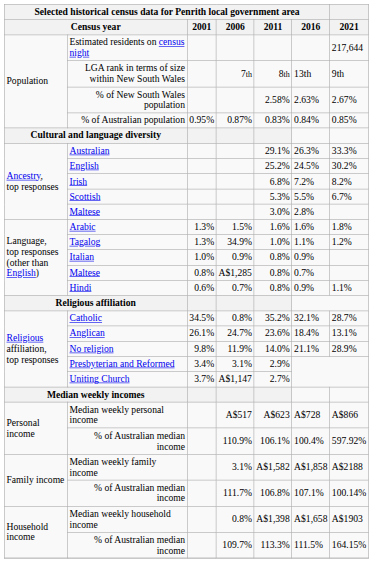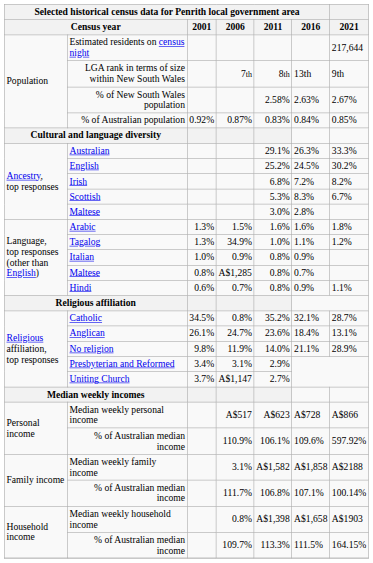% of Australian population | column 4: 0.95% -> 0.92%
Scottish | column 7: 5.5% -> 8.3%
Personal income / % of Australian median income | column 7: 100.4% -> 109.6%
